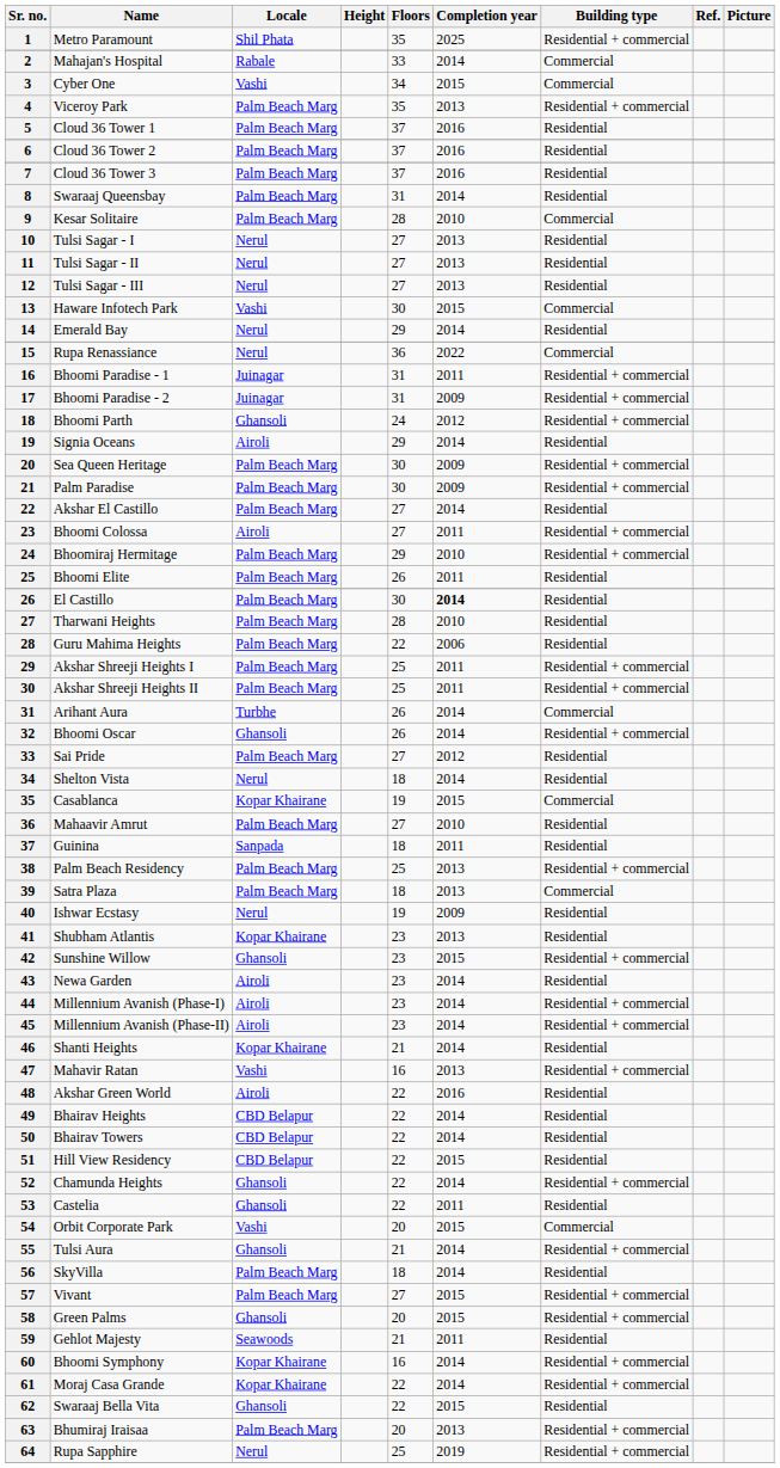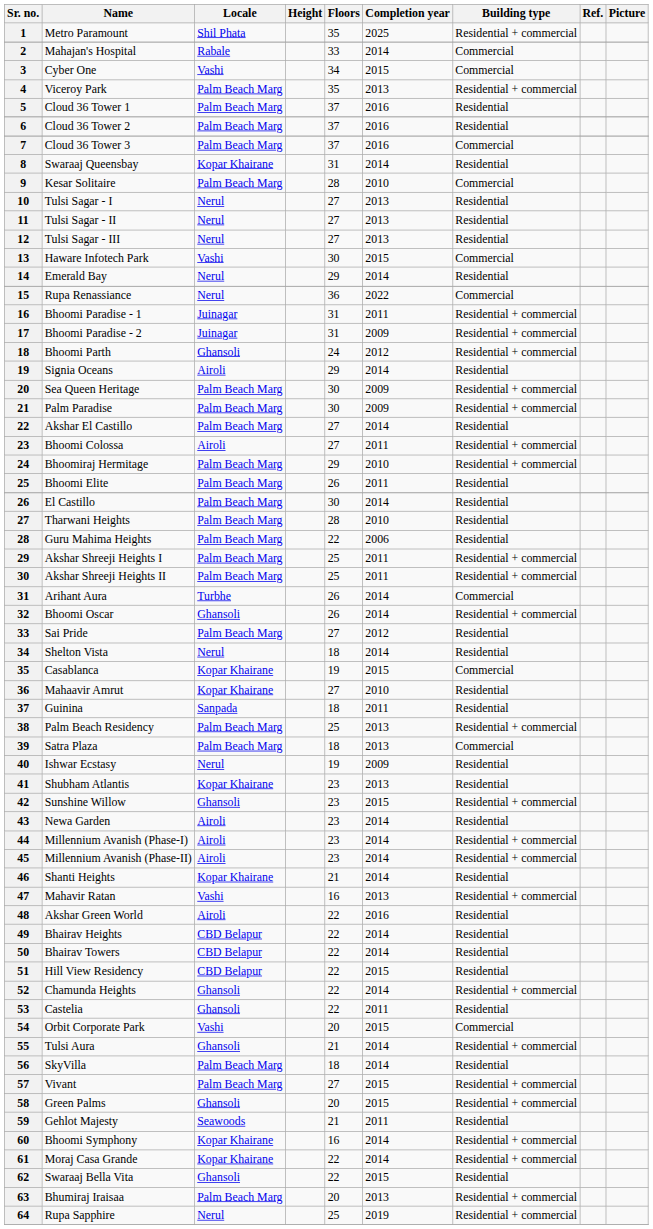Cloud 36 Tower 3 | Building type: Residential -> Commercial
Swaraaj Queensbay | Locale: Palm Beach Marg -> Kopar Khairane
El Castillo | Completion year: bold -> normal
Mahaavir Amrut | Locale: Palm Beach Marg -> Kopar Khairane
